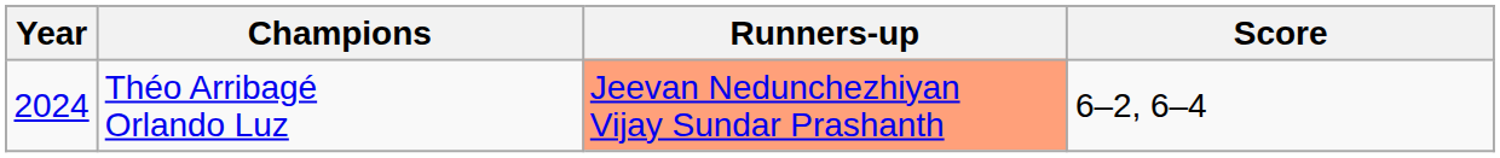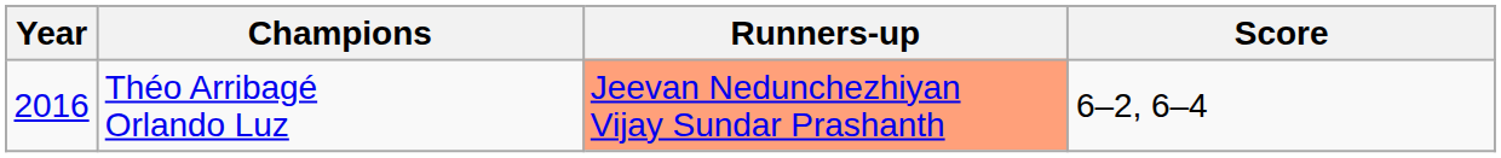Théo Arribagé Orlando Luz | Year: 2024 -> 2016
